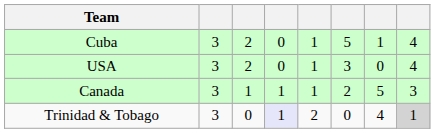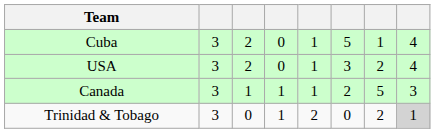USA | column 7: 0 -> 2
Trinidad & Tobago | column 4: lavender background -> no background
Trinidad & Tobago | column 7: 4 -> 2
